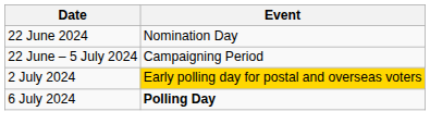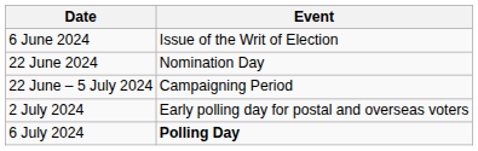+ row: 6 June 2024 | Issue of the Writ of Election
2 July 2024 | Event: gold background -> no background
